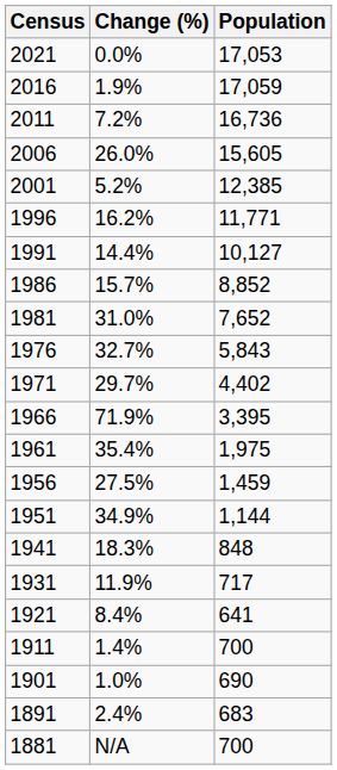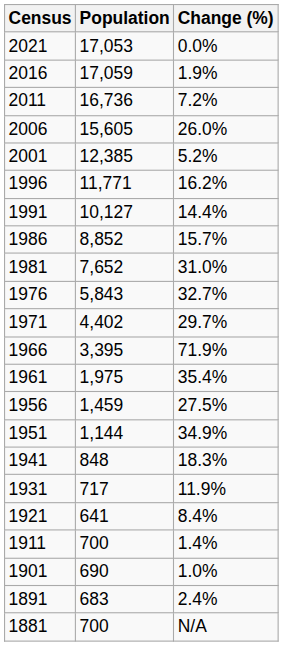columns swapped: Population <-> Change (%)
